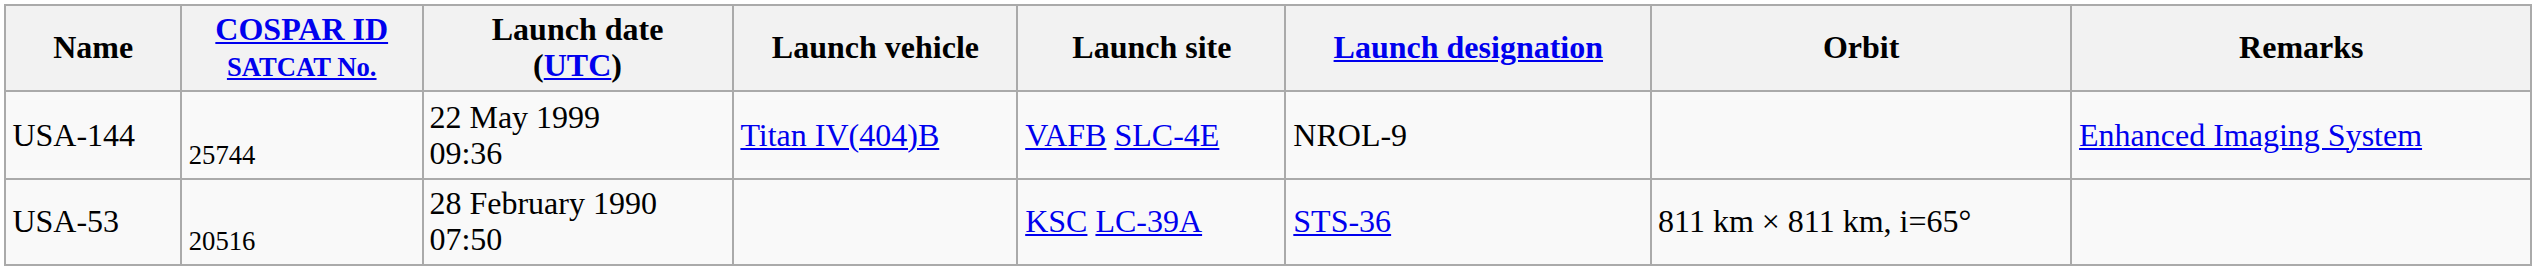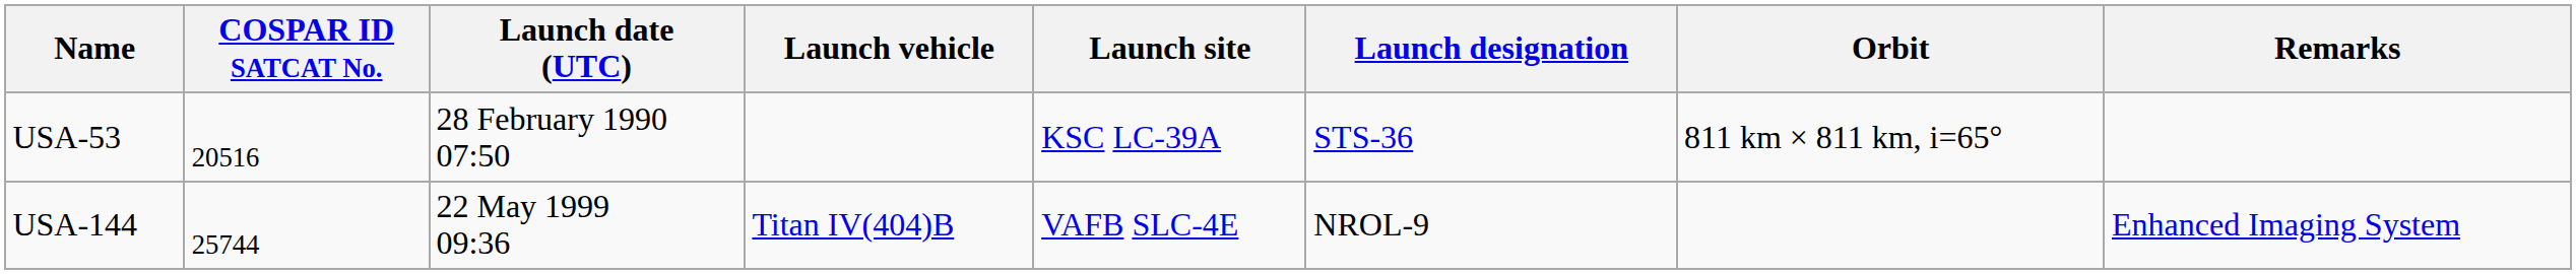rows swapped: USA-53 <-> USA-144
